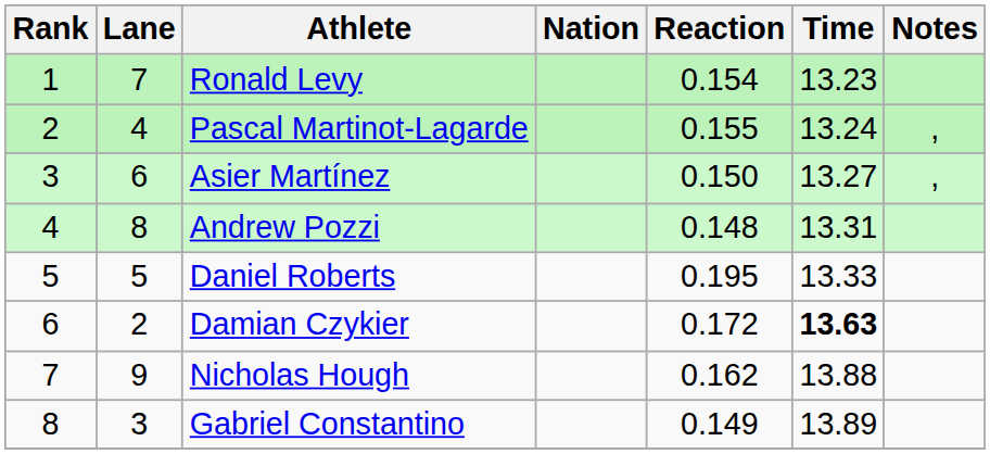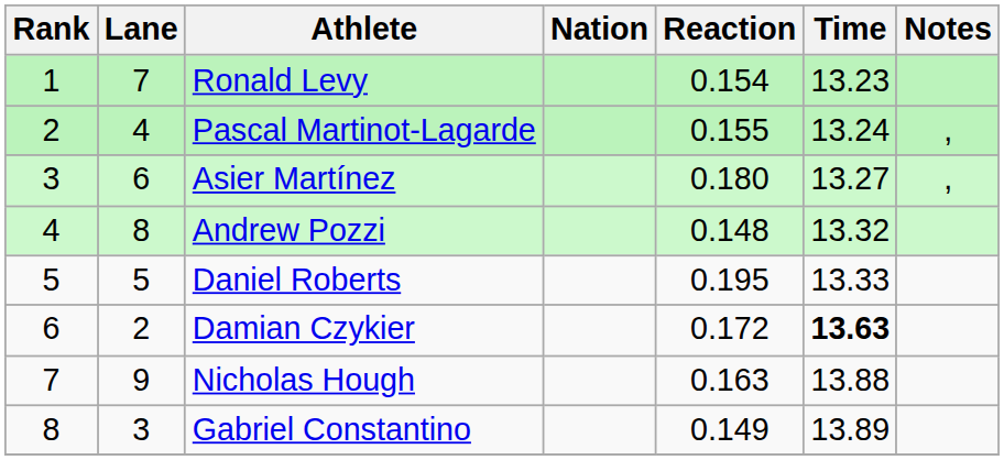Asier Martínez | Reaction: 0.150 -> 0.180
Andrew Pozzi | Time: 13.31 -> 13.32
Nicholas Hough | Reaction: 0.162 -> 0.163
